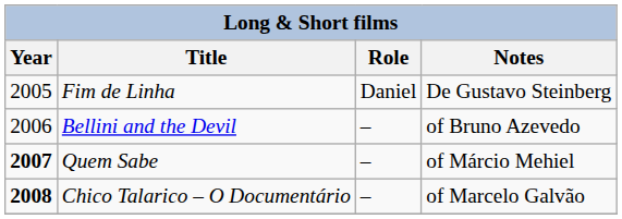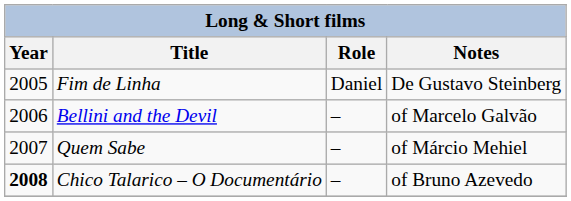Bellini and the Devil | Notes: of Bruno Azevedo -> of Marcelo Galvão
Quem Sabe | Year: bold -> normal
Chico Talarico – O Documentário | Notes: of Marcelo Galvão -> of Bruno Azevedo
